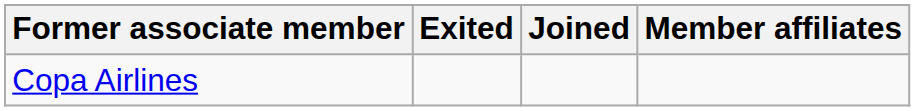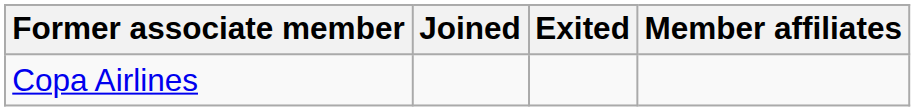columns swapped: Joined <-> Exited
